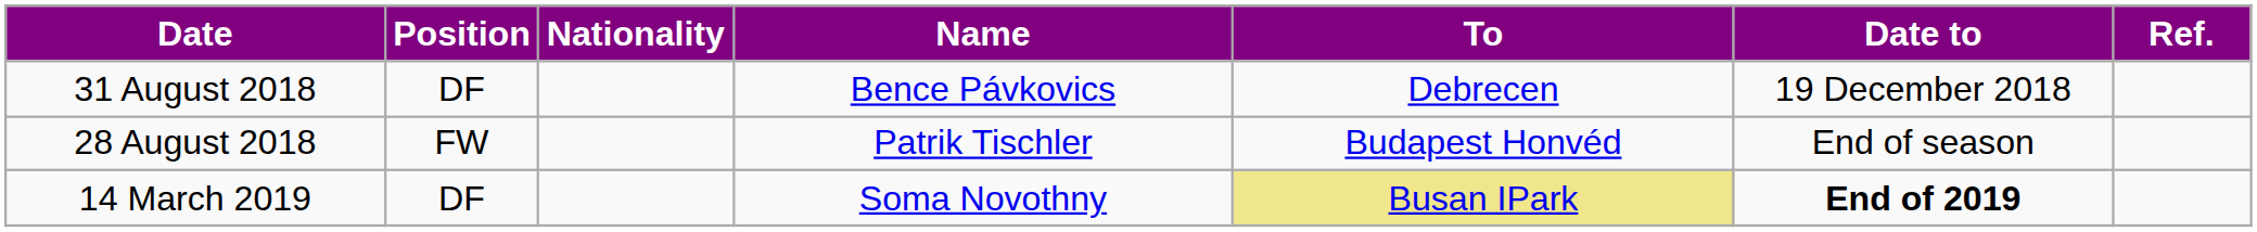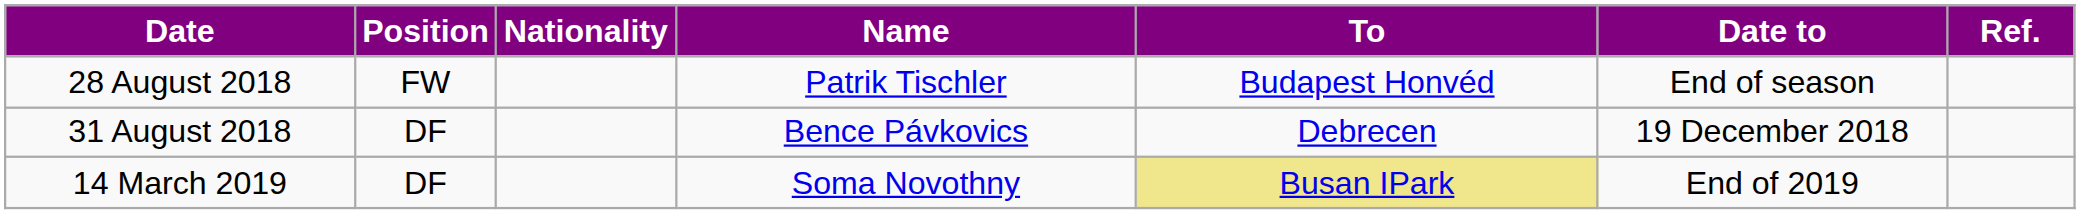rows swapped: 28 August 2018 <-> 31 August 2018
14 March 2019 | Date to: bold -> normal
